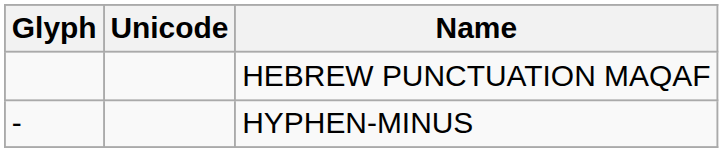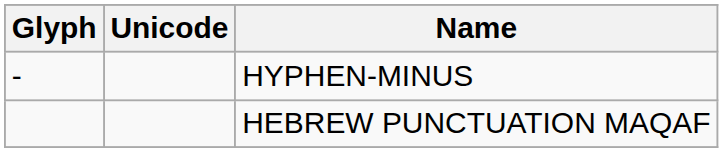rows swapped: HEBREW PUNCTUATION MAQAF <-> HYPHEN-MINUS
